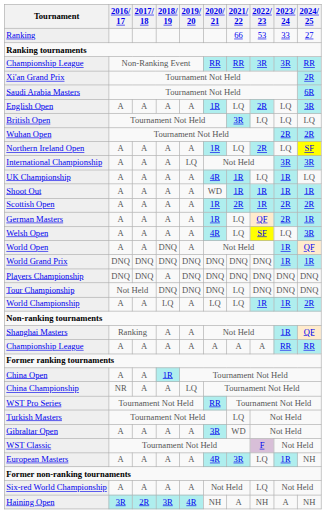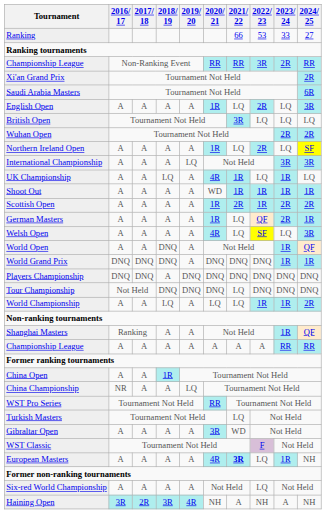Championship League / Non-Ranking Event | 2023/ 24: 3R -> 2R
UK Championship | 2018/ 19: A -> LQ
World Grand Prix | 2019/ 20: DNQ -> A
European Masters | 2021/ 22: normal -> bold
